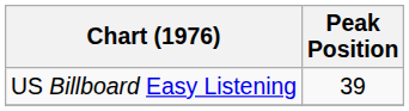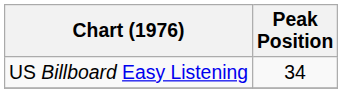US Billboard Easy Listening | Peak Position: 39 -> 34
